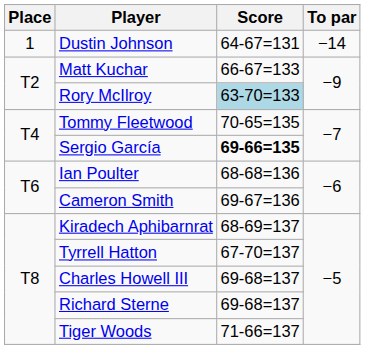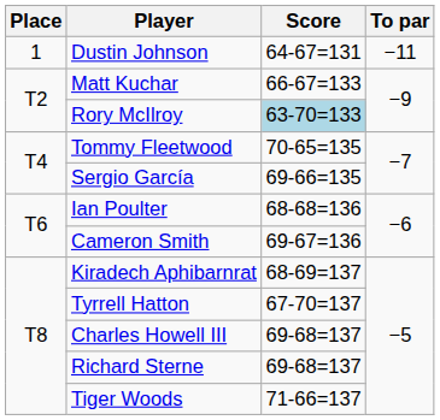Dustin Johnson | To par: −14 -> −11
Sergio García | Score: bold -> normal
